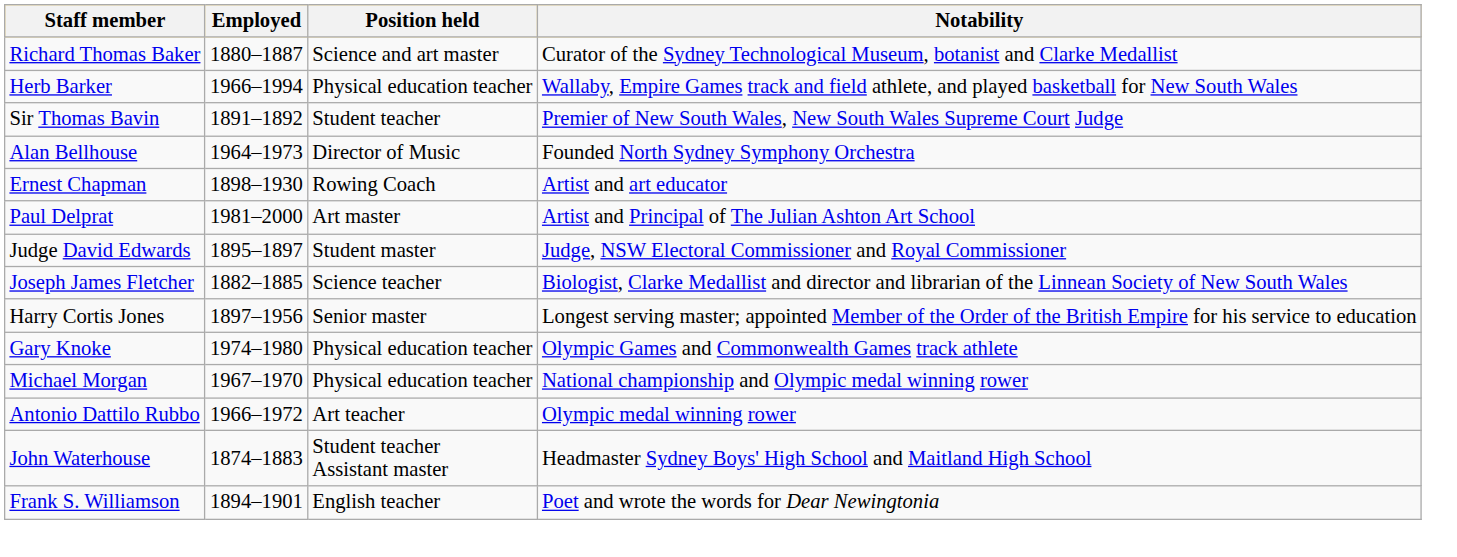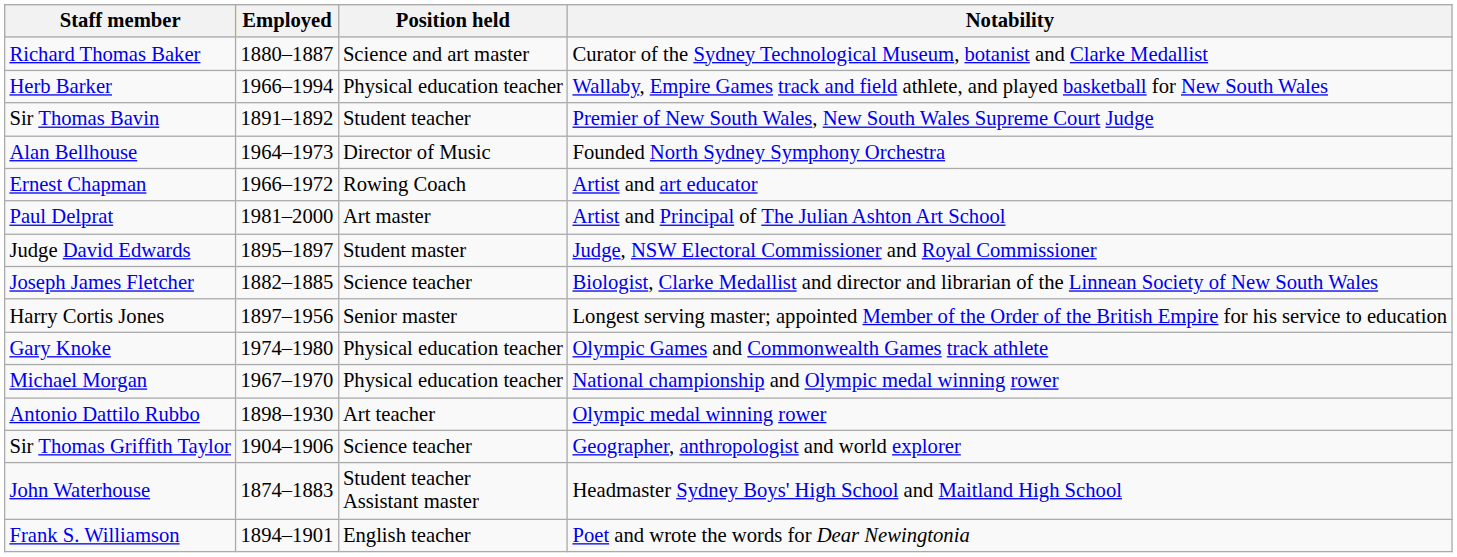Ernest Chapman | Employed: 1898–1930 -> 1966–1972
Antonio Dattilo Rubbo | Employed: 1966–1972 -> 1898–1930
+ row: Sir Thomas Griffith Taylor | 1904–1906 | Science teacher | Geographer, anthropologist and world explorer
